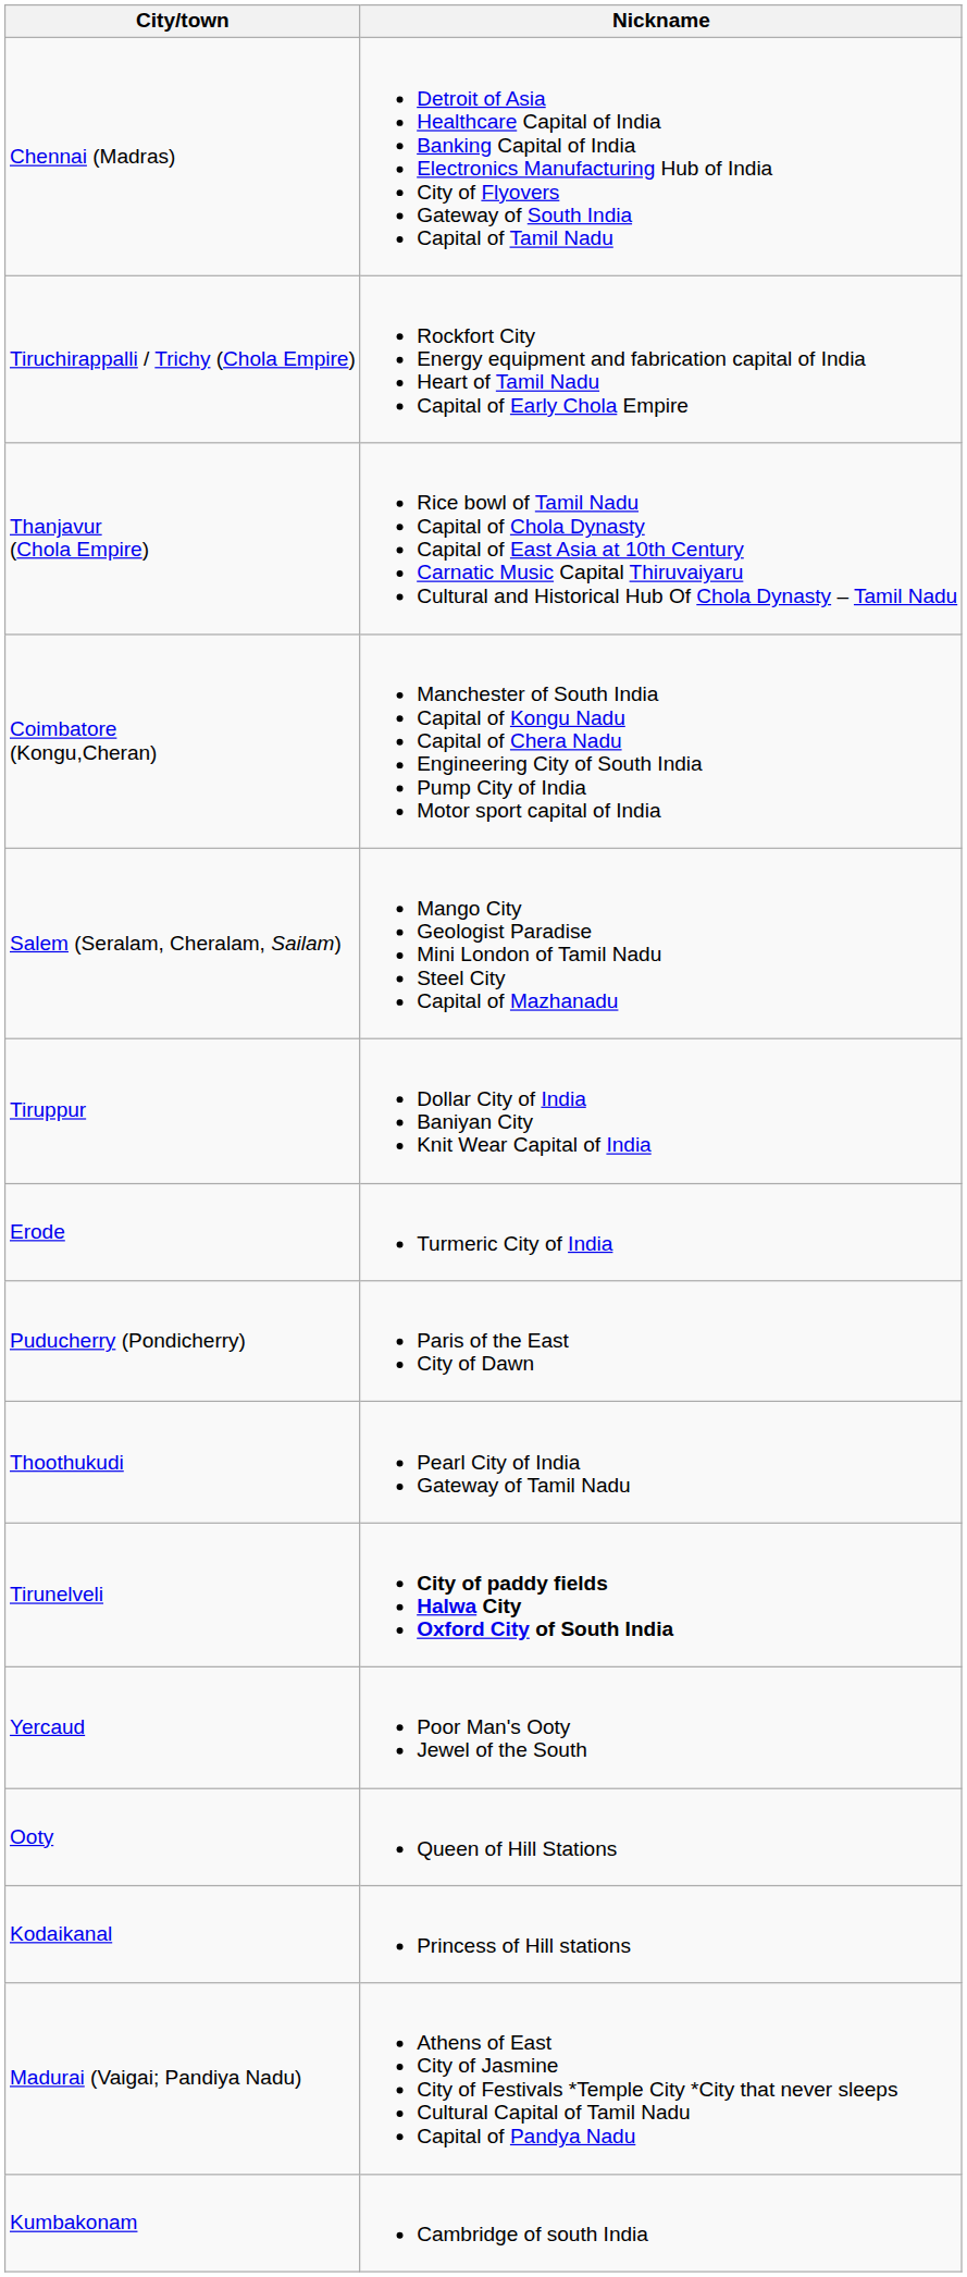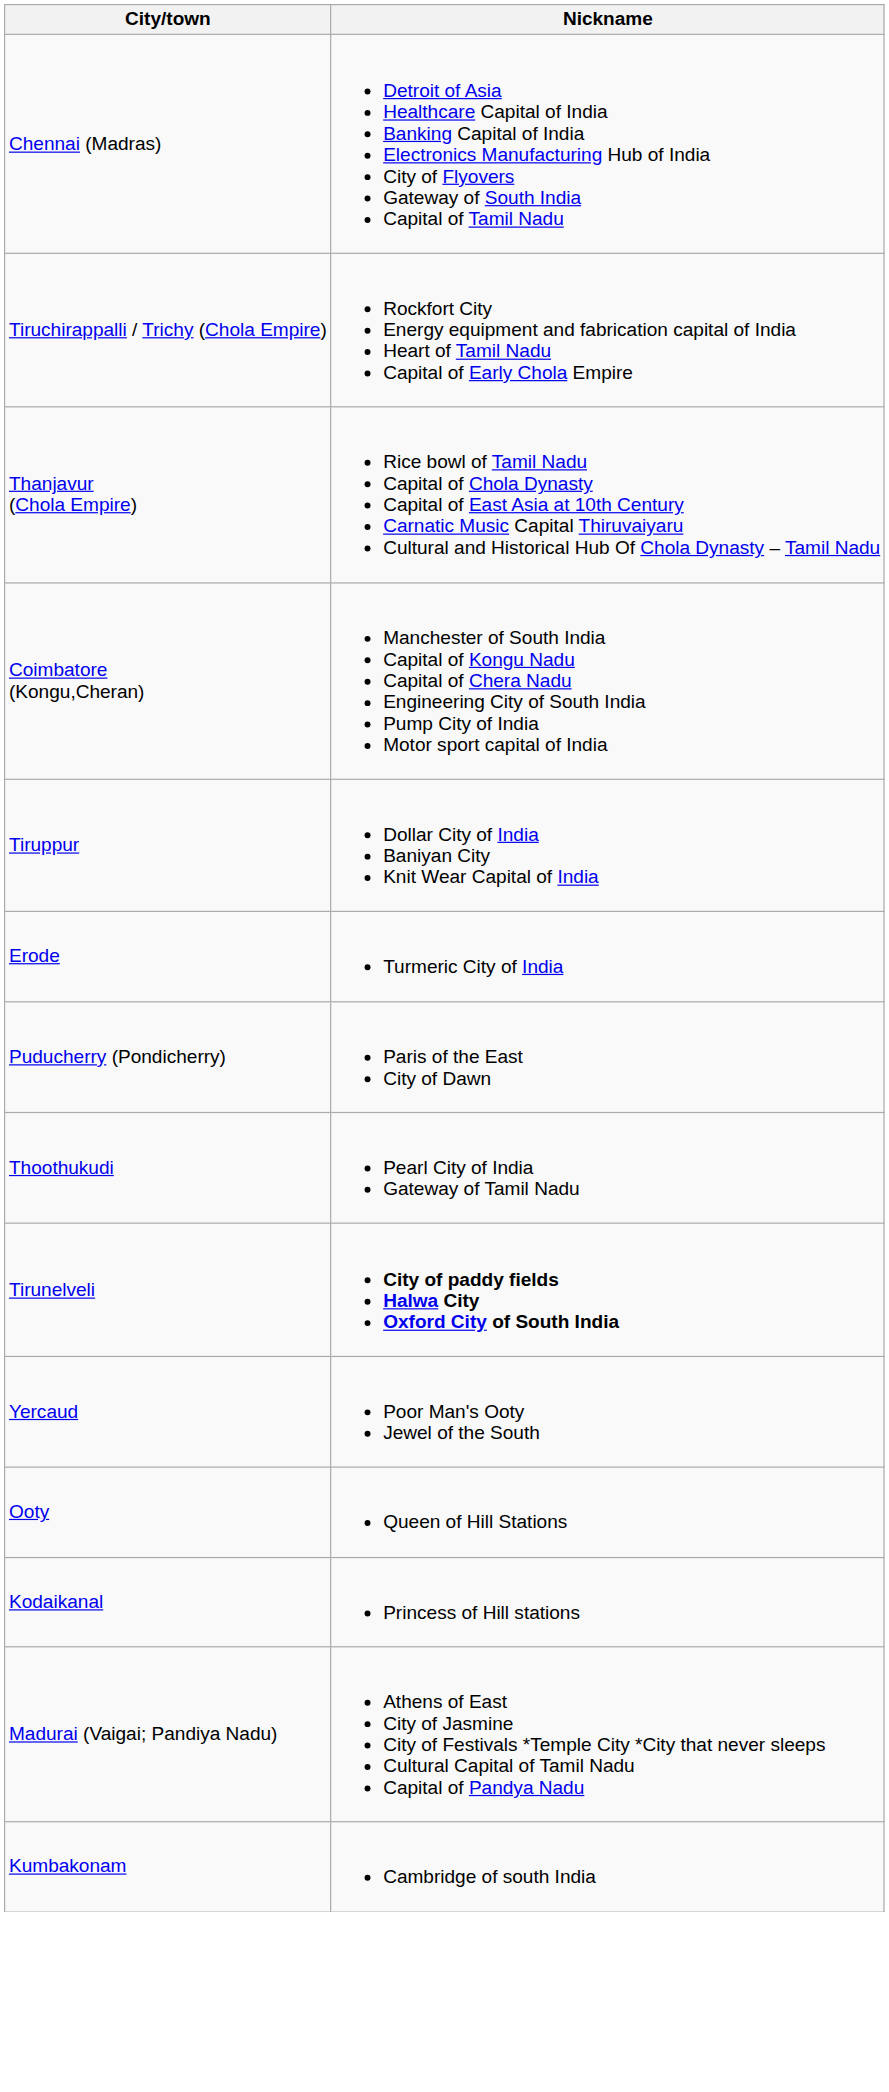- row: Salem (Seralam, Cheralam, Sailam) | Mango City Geologist Paradise Mini London of Tamil Nadu Steel City Capital of Mazhanadu
